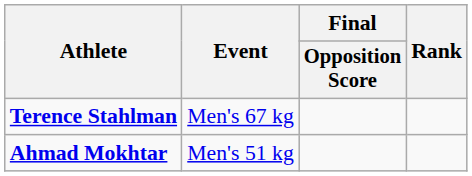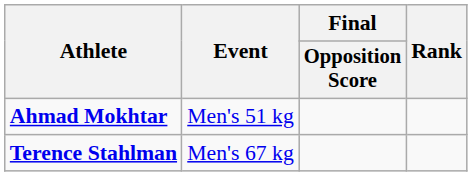rows swapped: Ahmad Mokhtar <-> Terence Stahlman
